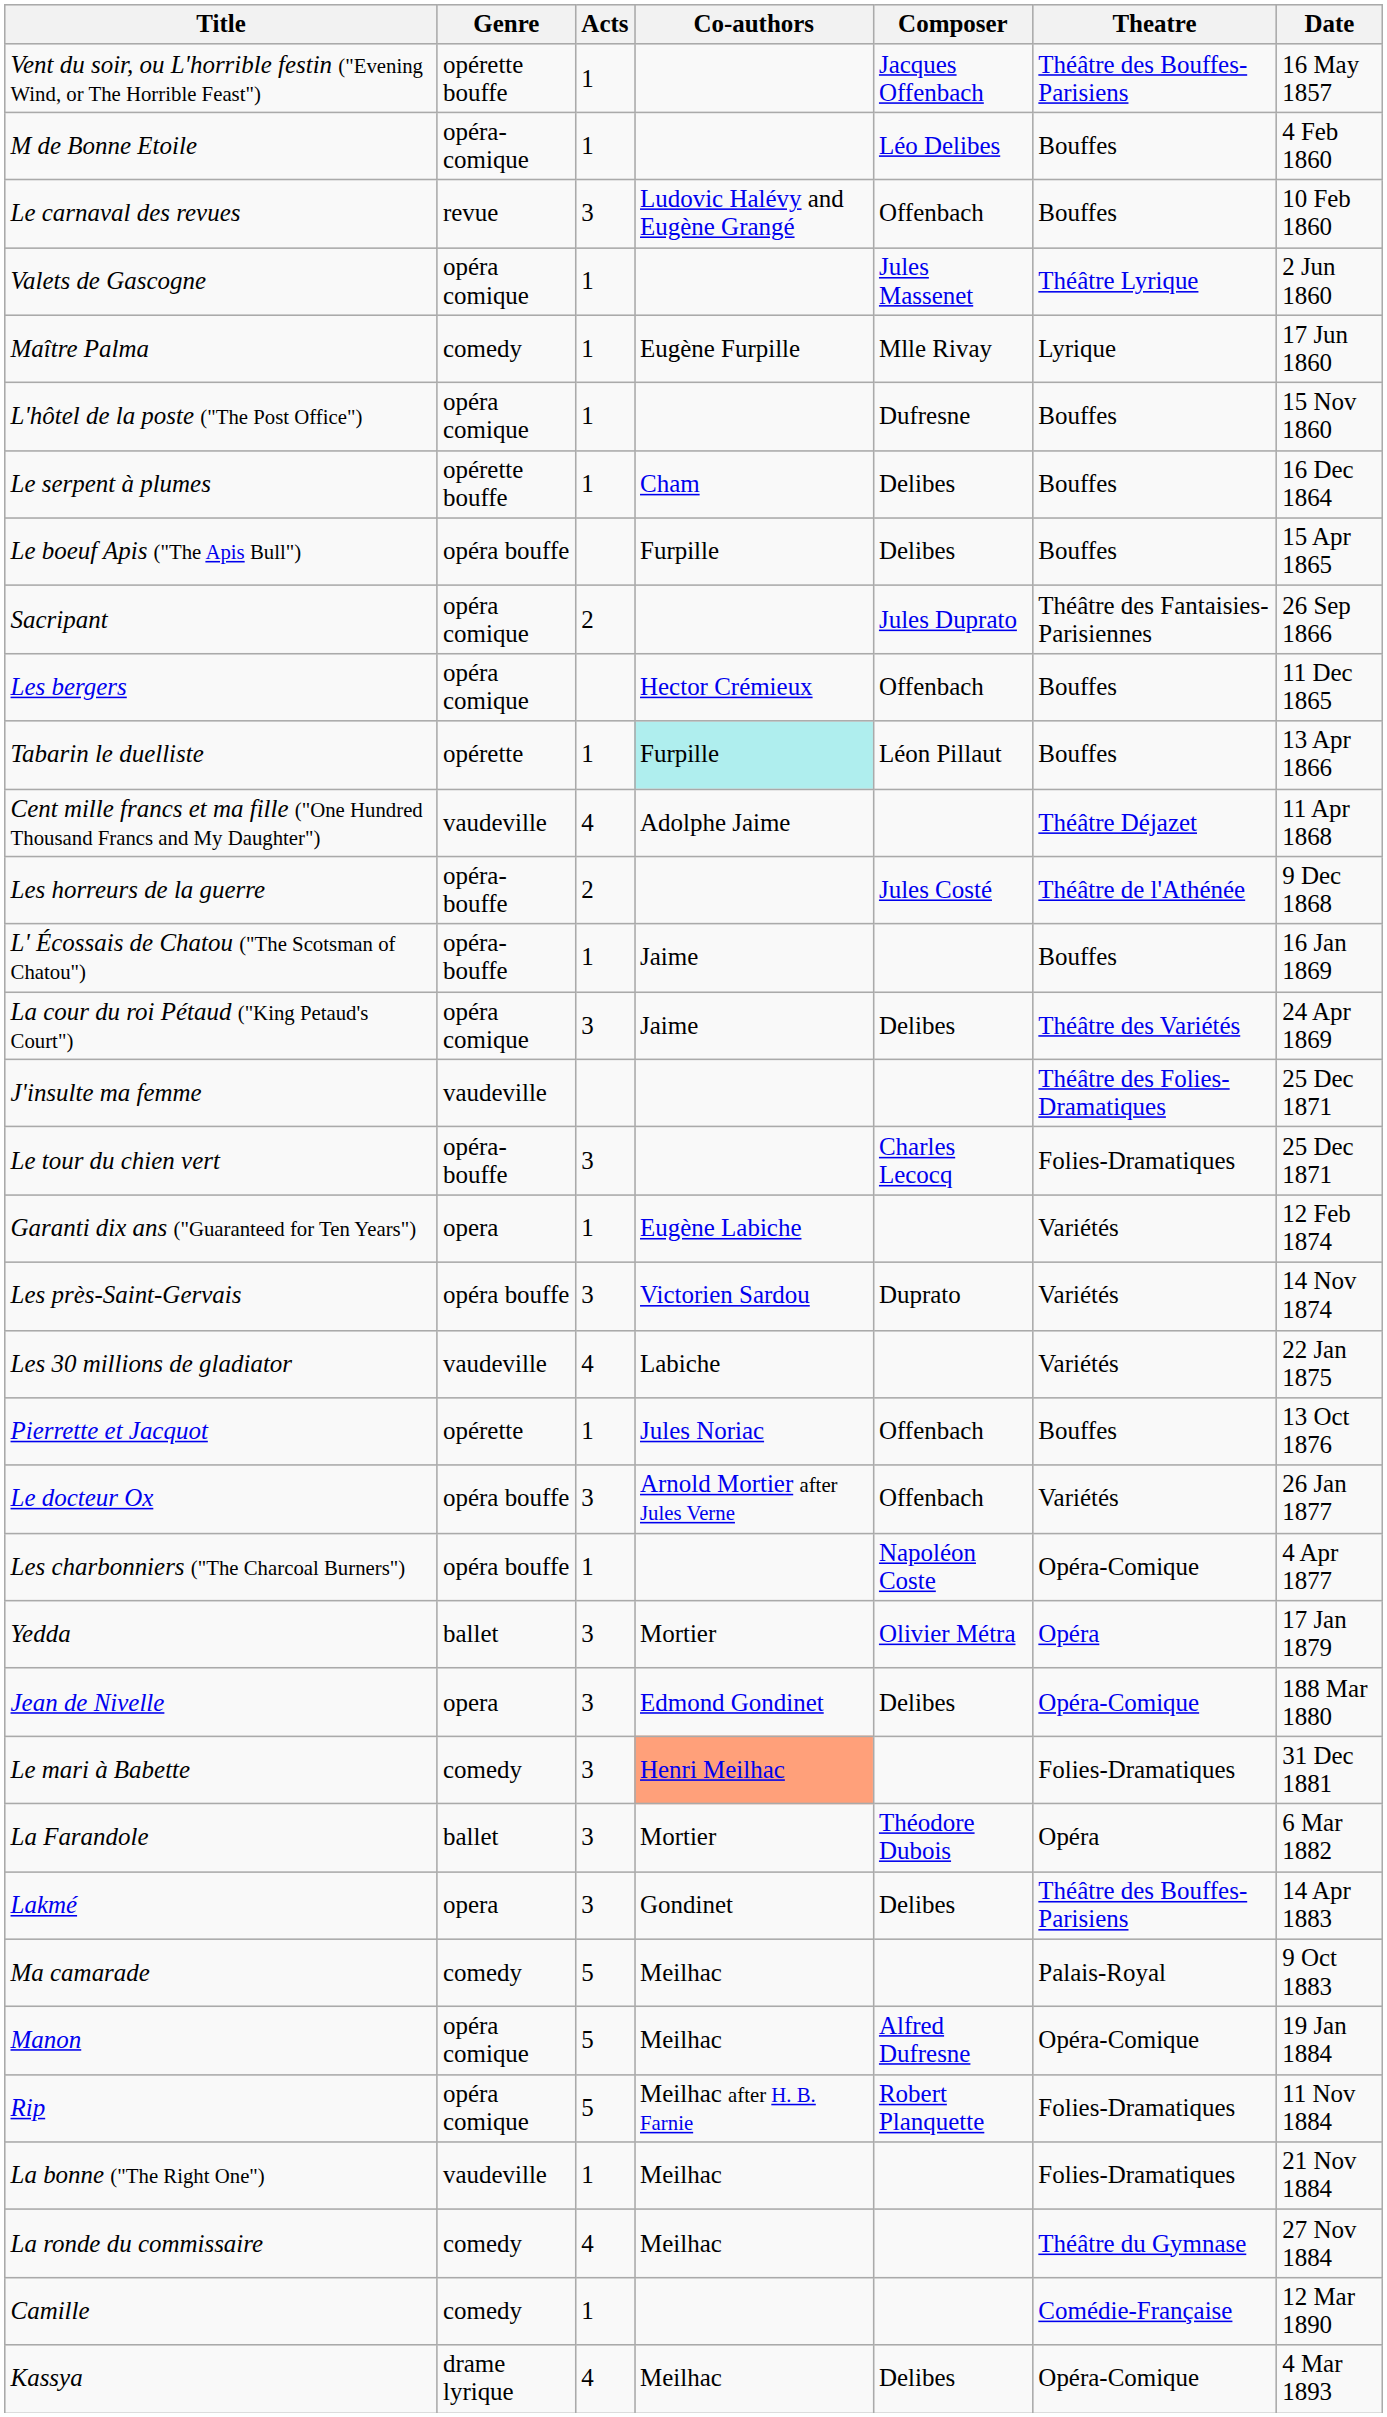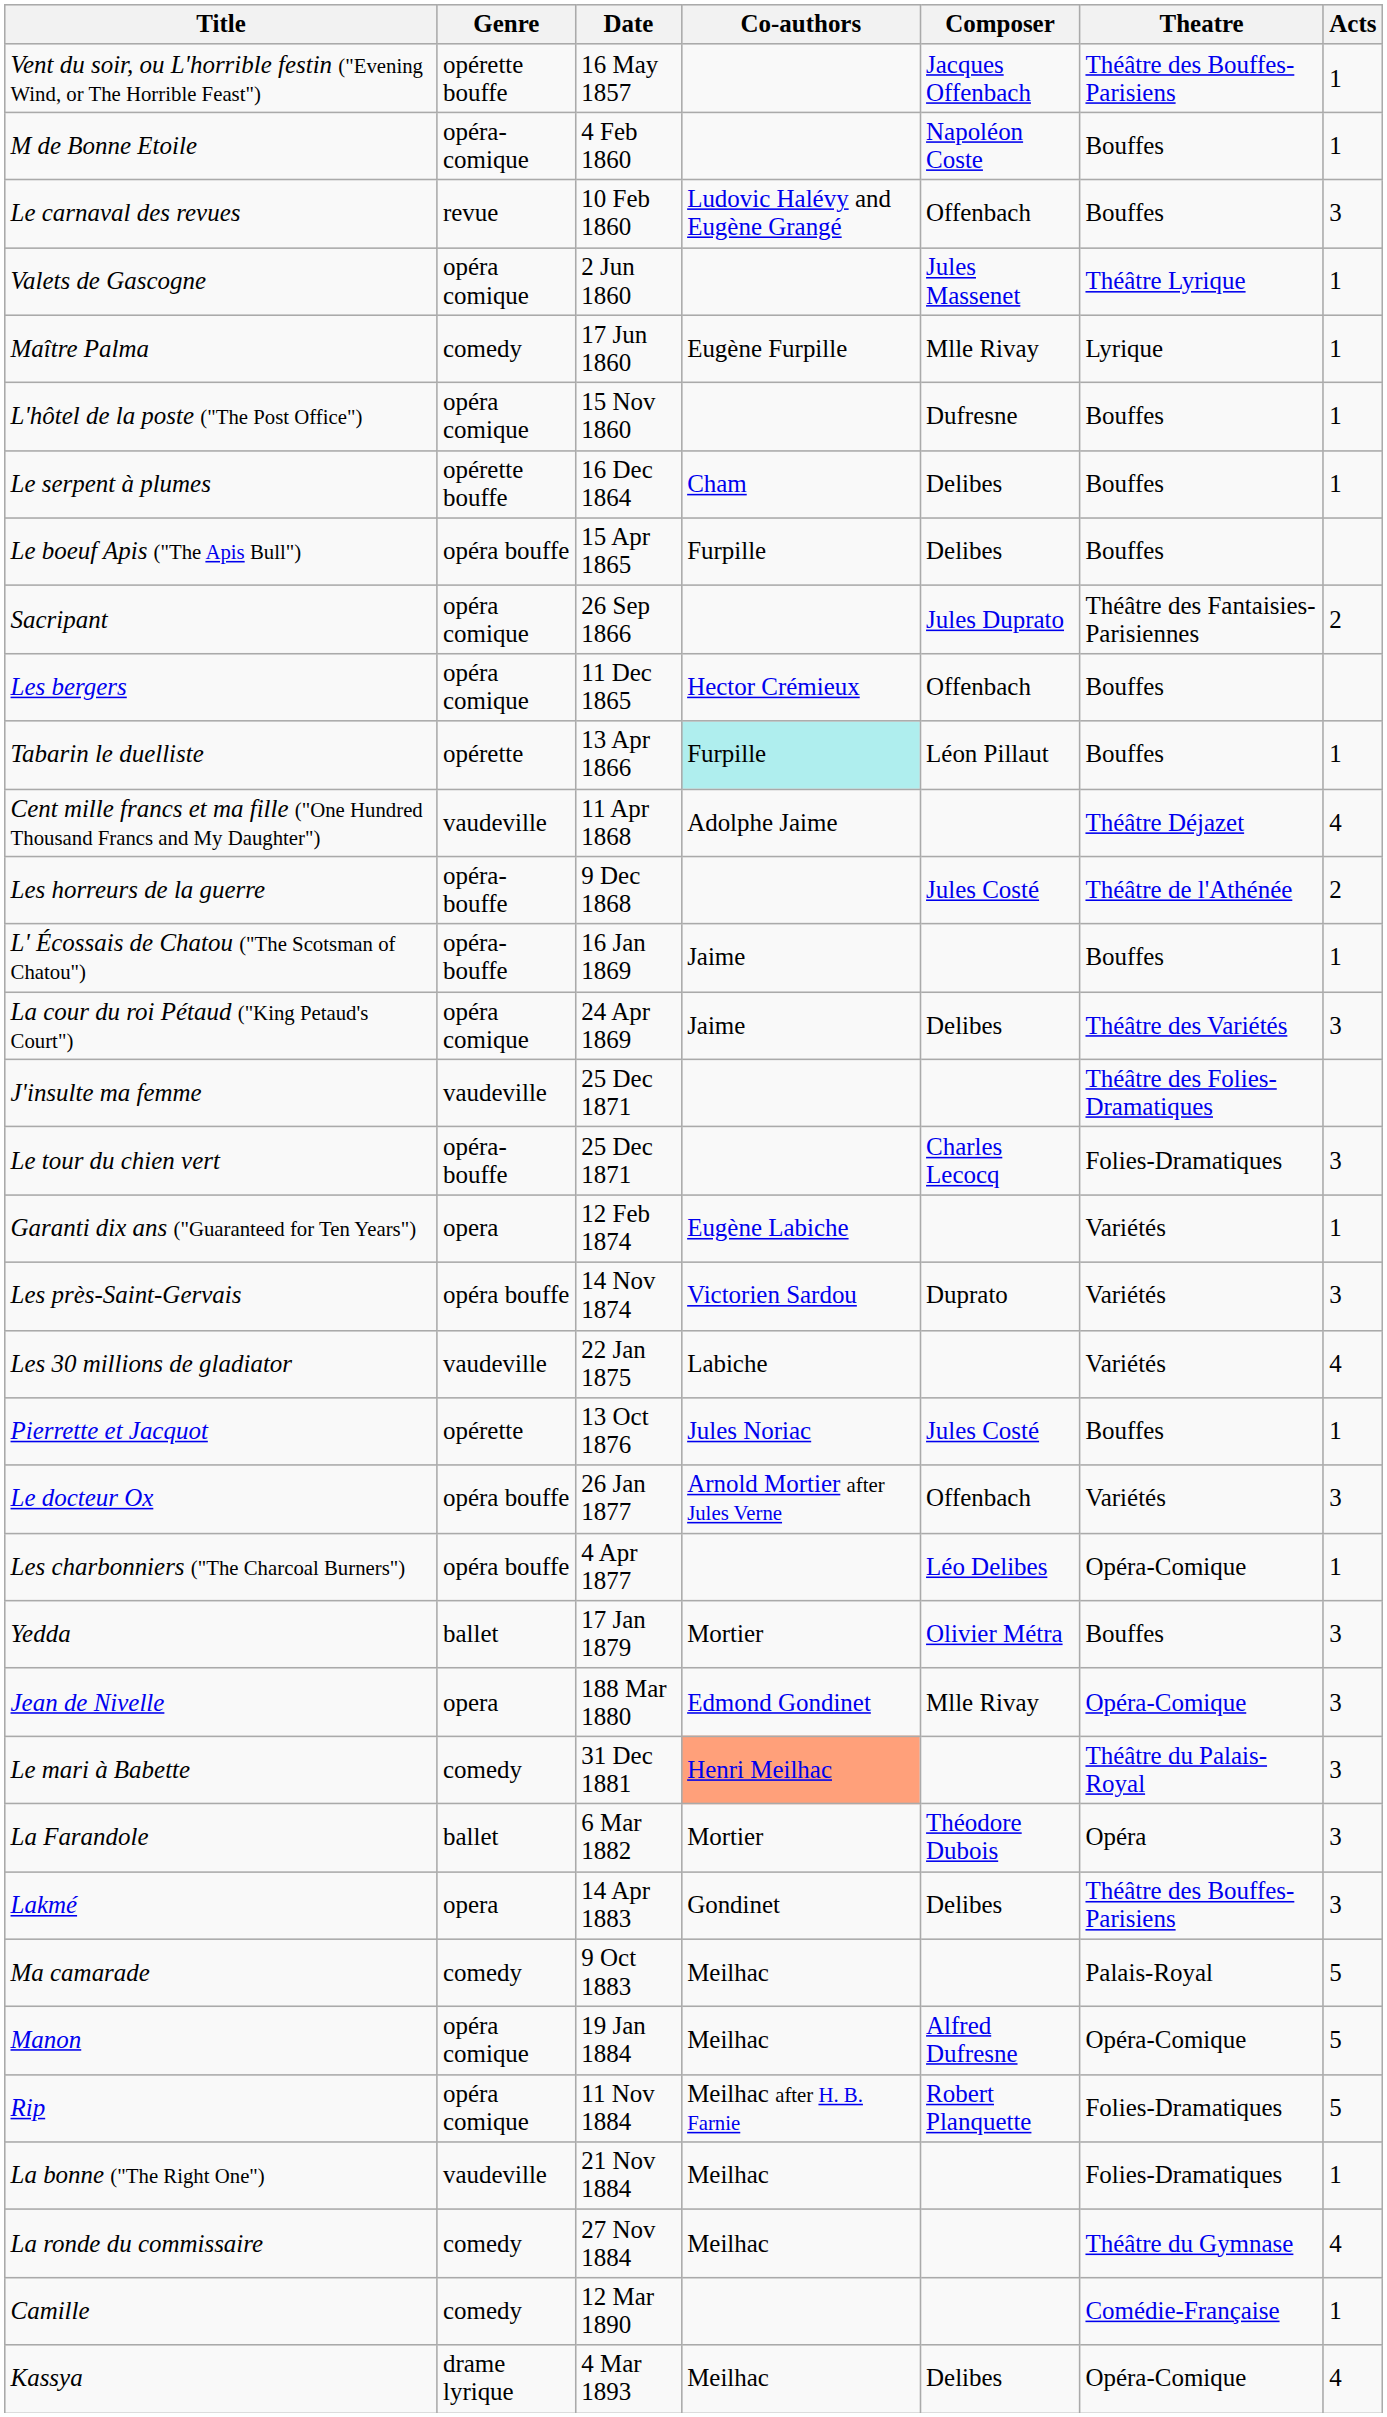columns swapped: Acts <-> Date
M de Bonne Etoile | Composer: Léo Delibes -> Napoléon Coste
Pierrette et Jacquot | Composer: Offenbach -> Jules Costé
Les charbonniers ("The Charcoal Burners") | Composer: Napoléon Coste -> Léo Delibes
Yedda | Theatre: Opéra -> Bouffes
Jean de Nivelle | Composer: Delibes -> Mlle Rivay
Le mari à Babette | Theatre: Folies-Dramatiques -> Théâtre du Palais-Royal
